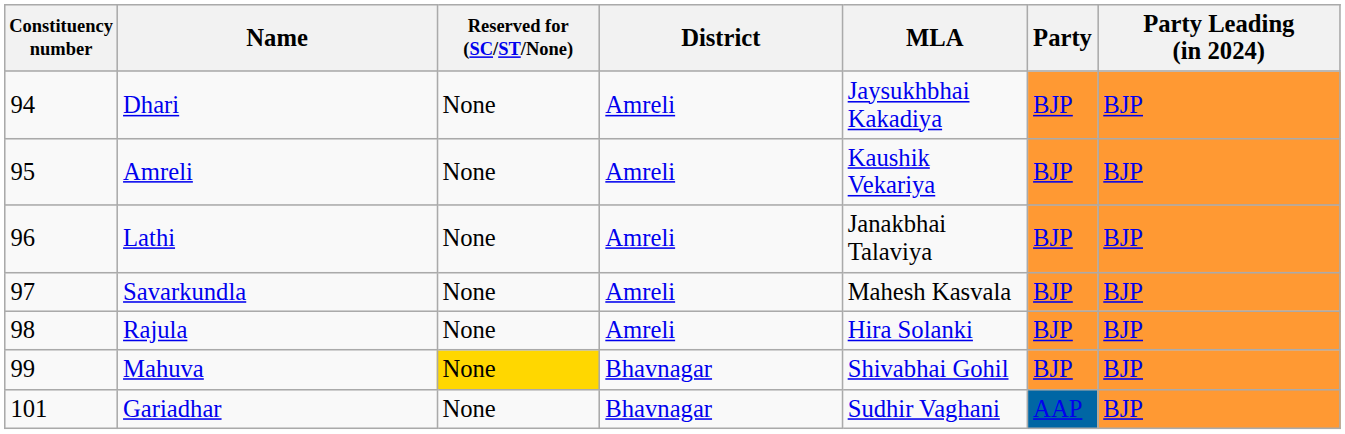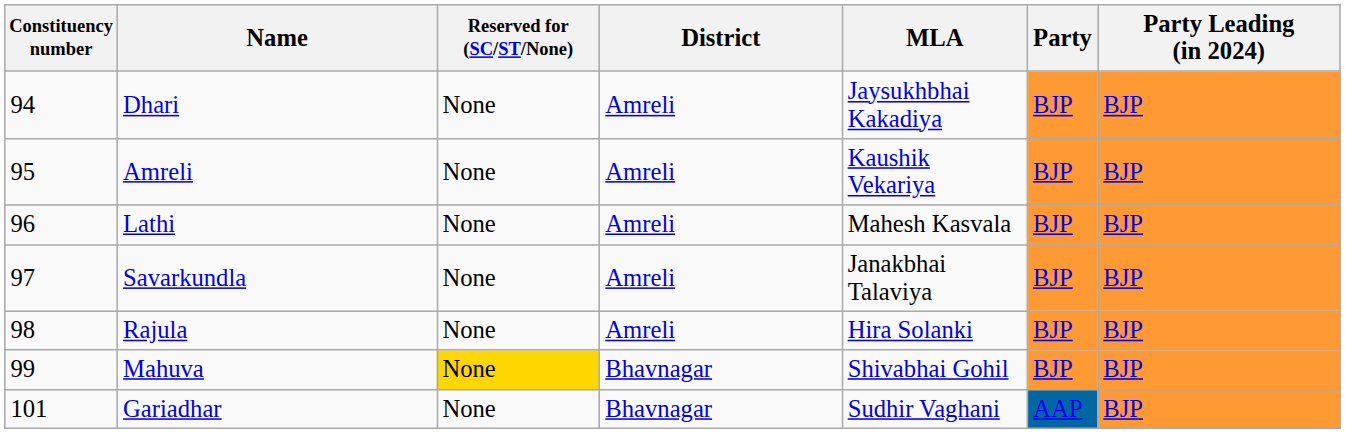Lathi | MLA: Janakbhai Talaviya -> Mahesh Kasvala
Savarkundla | MLA: Mahesh Kasvala -> Janakbhai Talaviya
